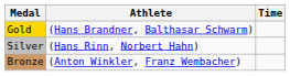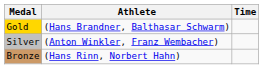Silver | Athlete: (Hans Rinn, Norbert Hahn) -> (Anton Winkler, Franz Wembacher)
Bronze | Athlete: (Anton Winkler, Franz Wembacher) -> (Hans Rinn, Norbert Hahn)
